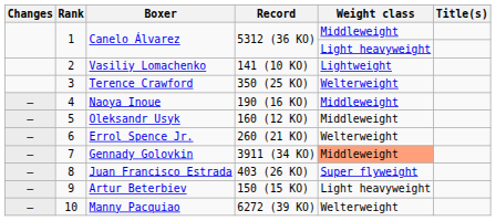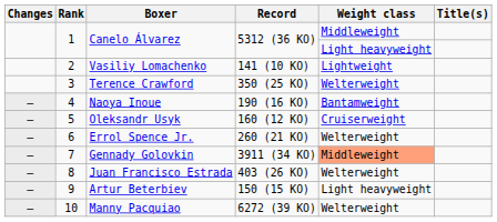Naoya Inoue | Weight class: Middleweight -> Bantamweight
Oleksandr Usyk | Weight class: Middleweight -> Cruiserweight
Juan Francisco Estrada | Weight class: Super flyweight -> Welterweight
